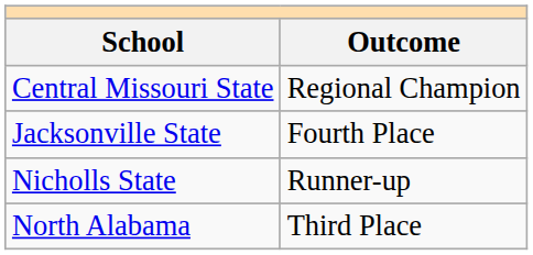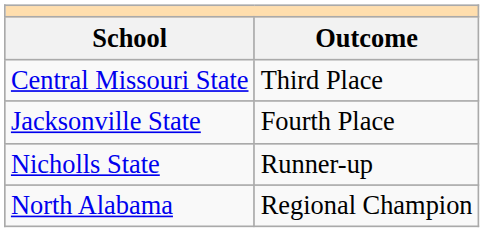Central Missouri State | Outcome: Regional Champion -> Third Place
North Alabama | Outcome: Third Place -> Regional Champion
